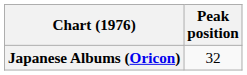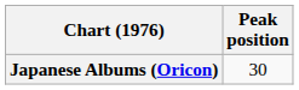Japanese Albums (Oricon) | Peak position: 32 -> 30
